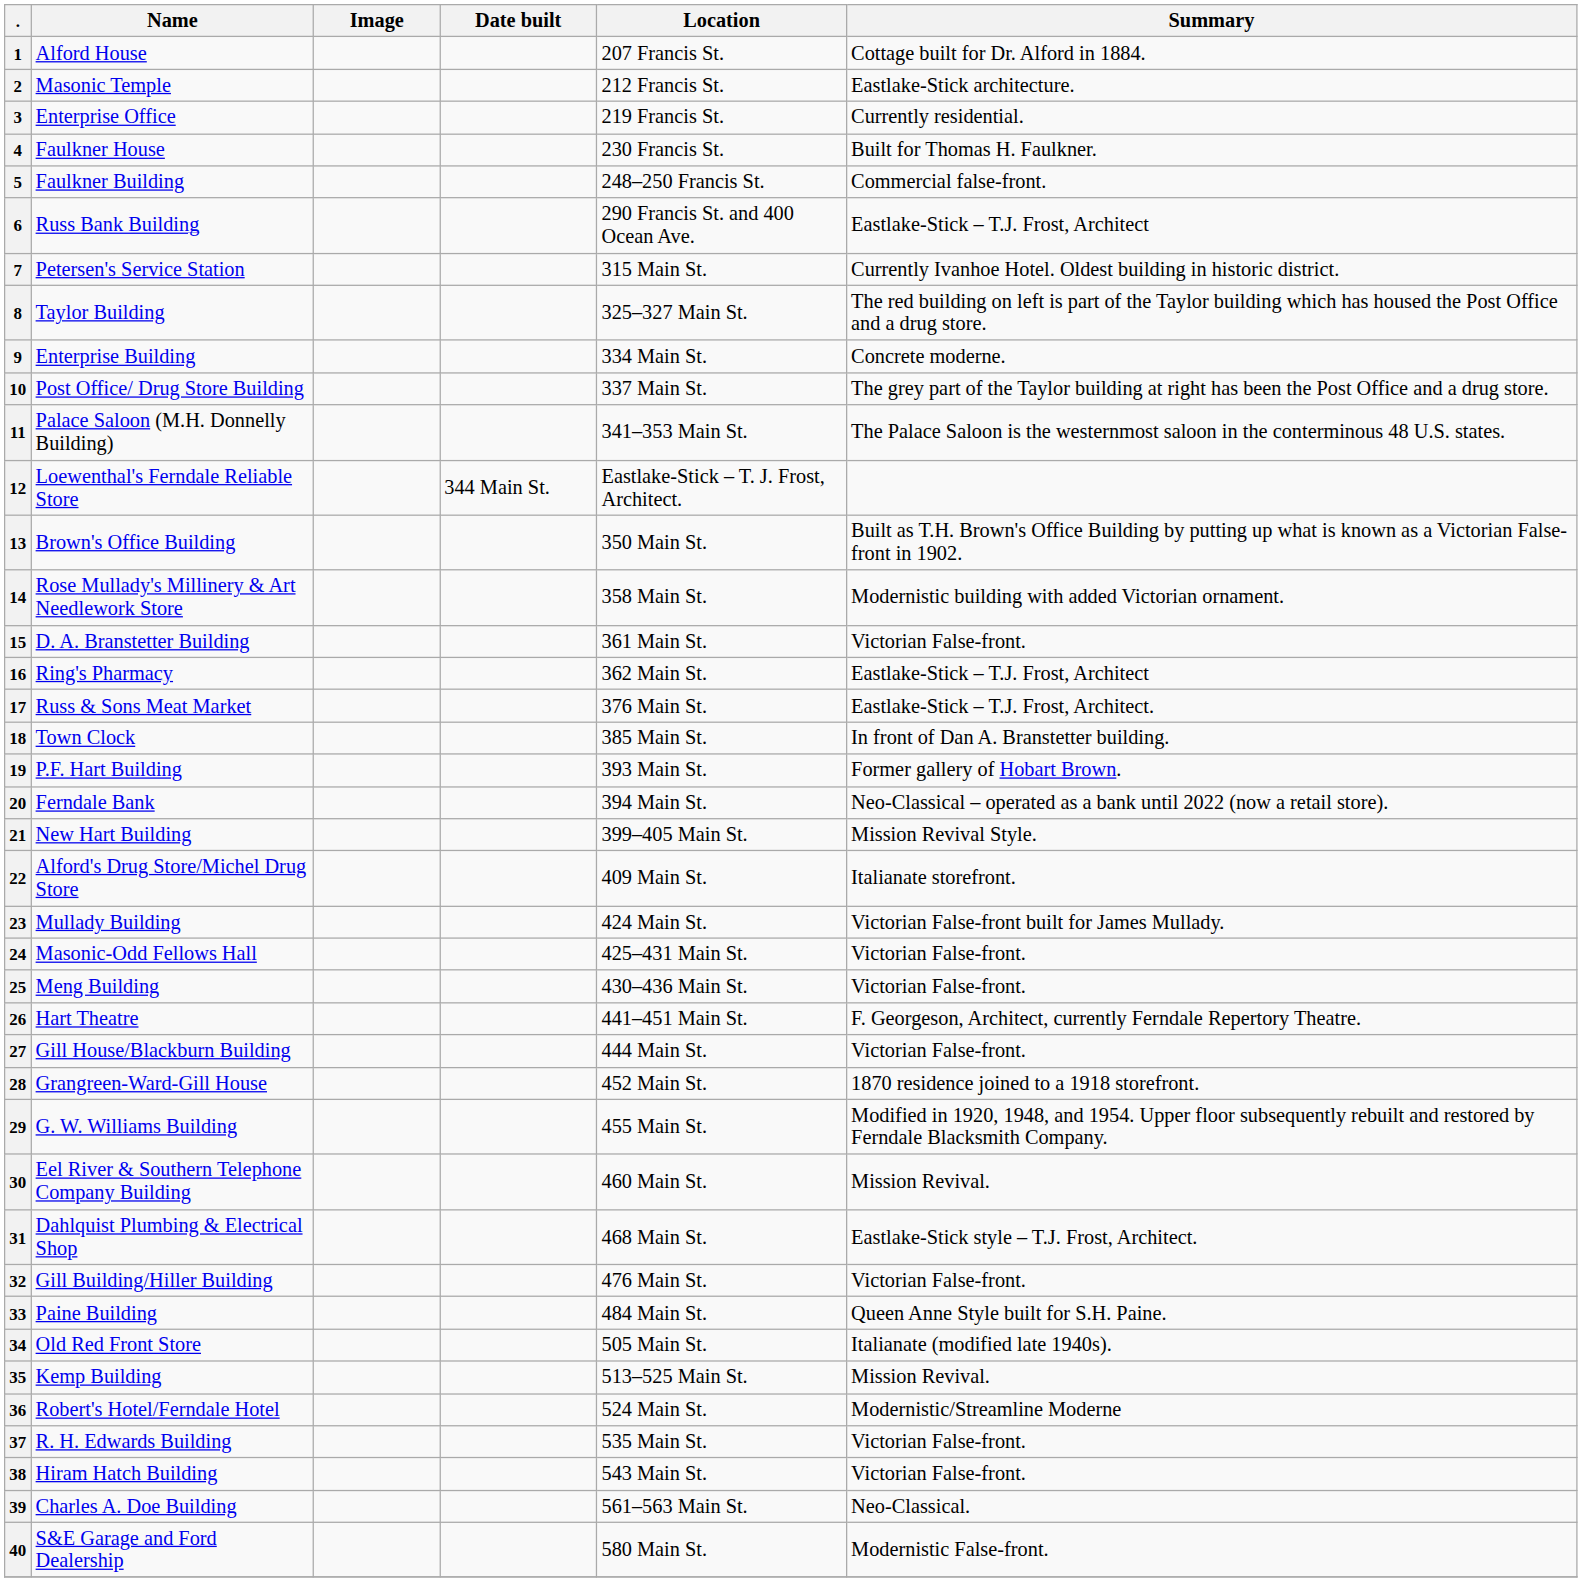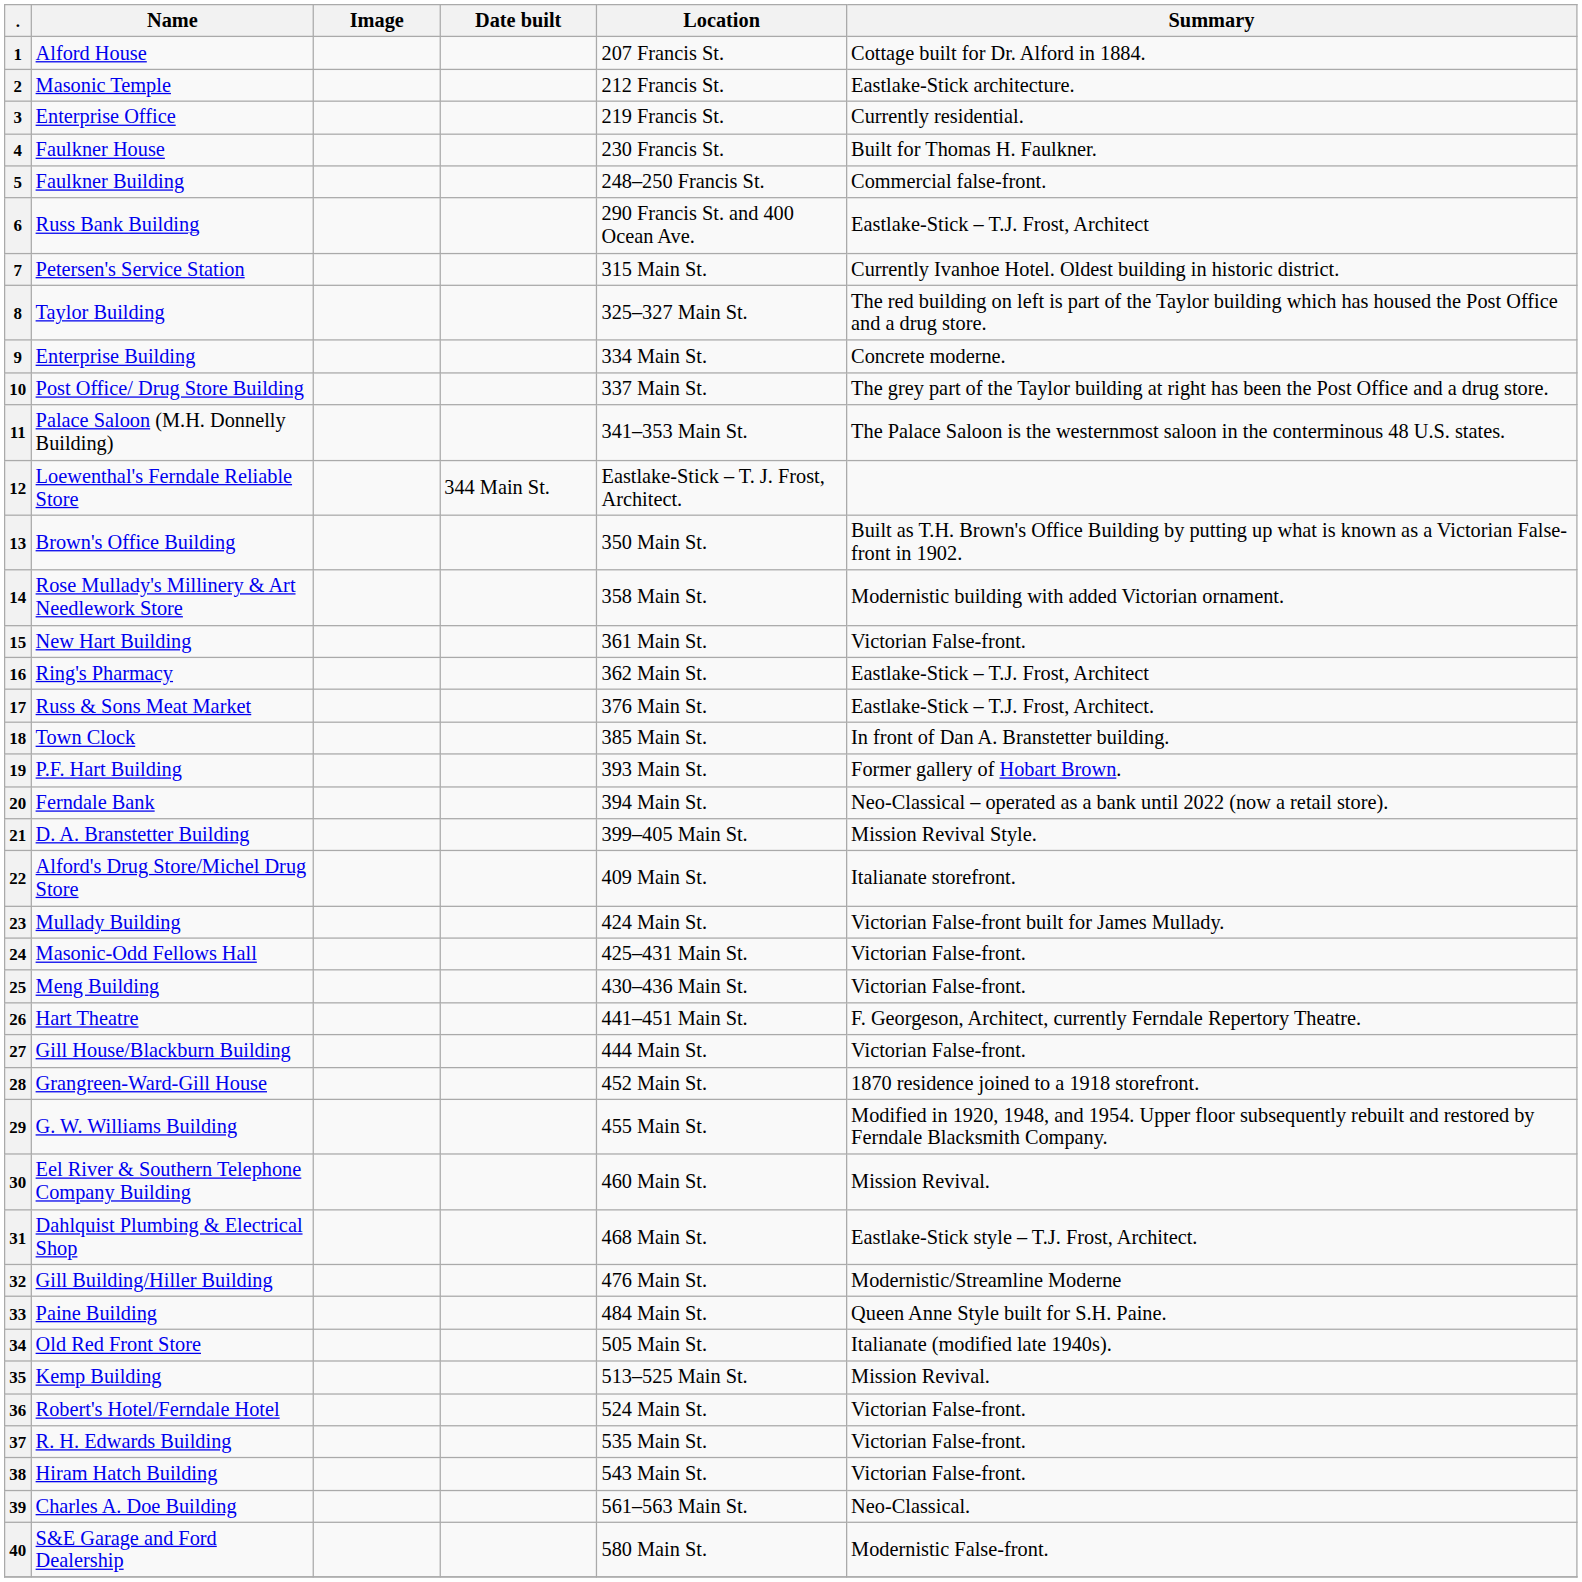15 | Name: D. A. Branstetter Building -> New Hart Building
21 | Name: New Hart Building -> D. A. Branstetter Building
32 | Summary: Victorian False-front. -> Modernistic/Streamline Moderne
36 | Summary: Modernistic/Streamline Moderne -> Victorian False-front.
